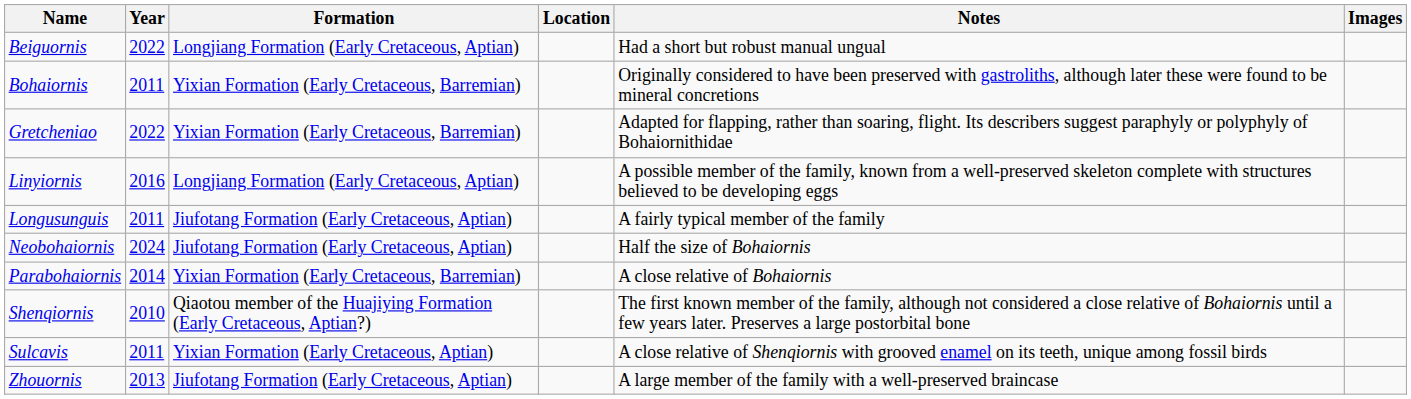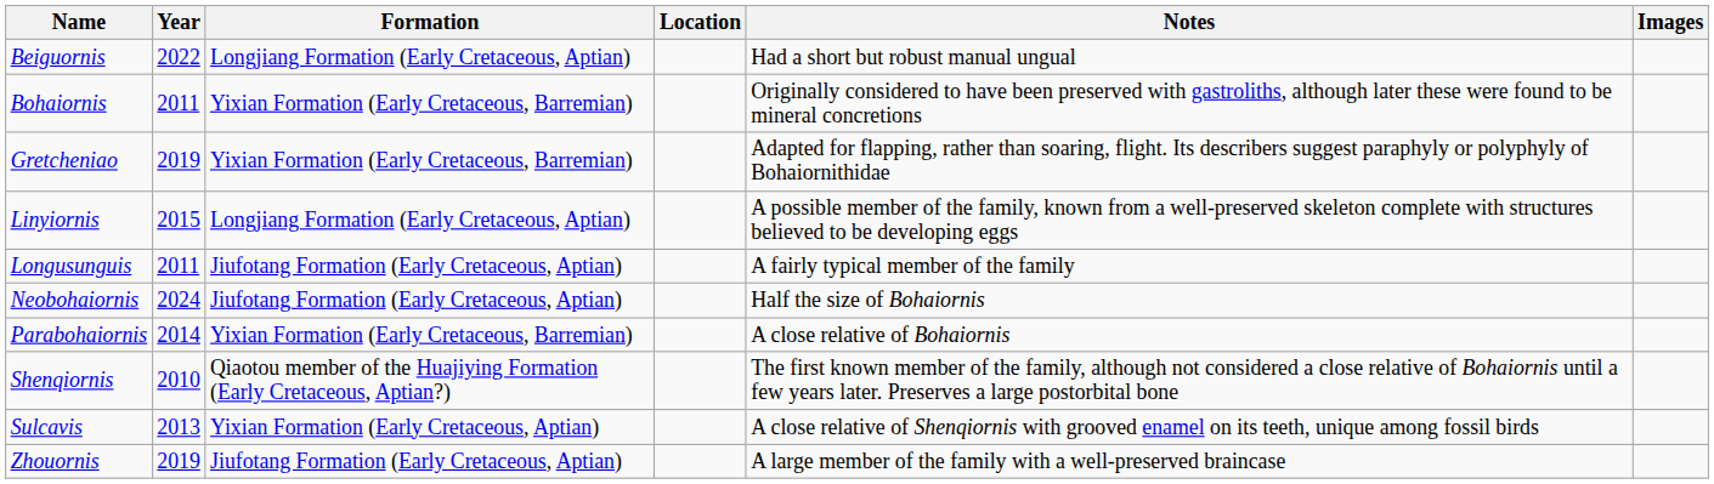Gretcheniao | Year: 2022 -> 2019
Linyiornis | Year: 2016 -> 2015
Sulcavis | Year: 2011 -> 2013
Zhouornis | Year: 2013 -> 2019
